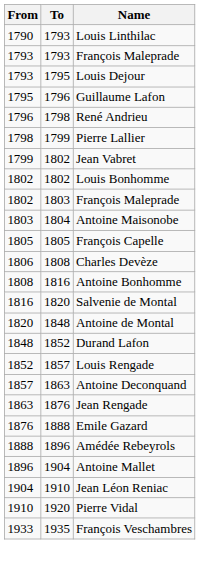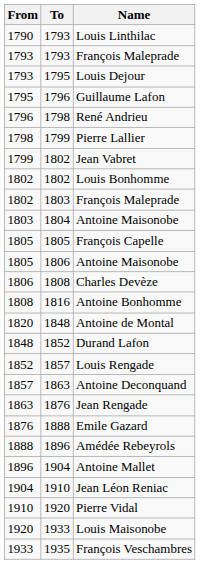+ row: 1805 | 1806 | Antoine Maisonobe
- row: 1816 | 1820 | Salvenie de Montal
+ row: 1920 | 1933 | Louis Maisonobe
